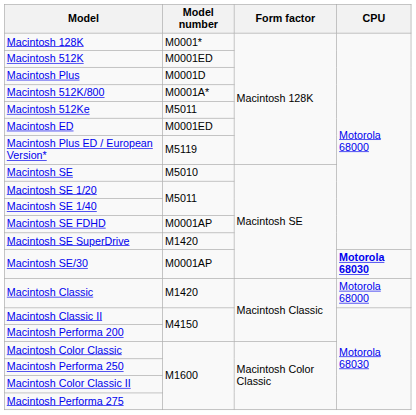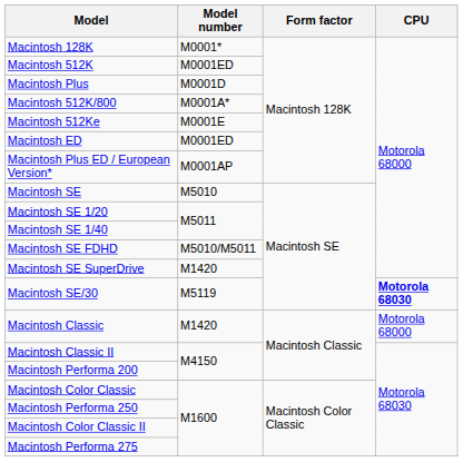Macintosh 512Ke | Model number: M5011 -> M0001E
Macintosh Plus ED / European Version* | Model number: M5119 -> M0001AP
Macintosh SE FDHD | Model number: M0001AP -> M5010/M5011
Macintosh SE/30 | Model number: M0001AP -> M5119
